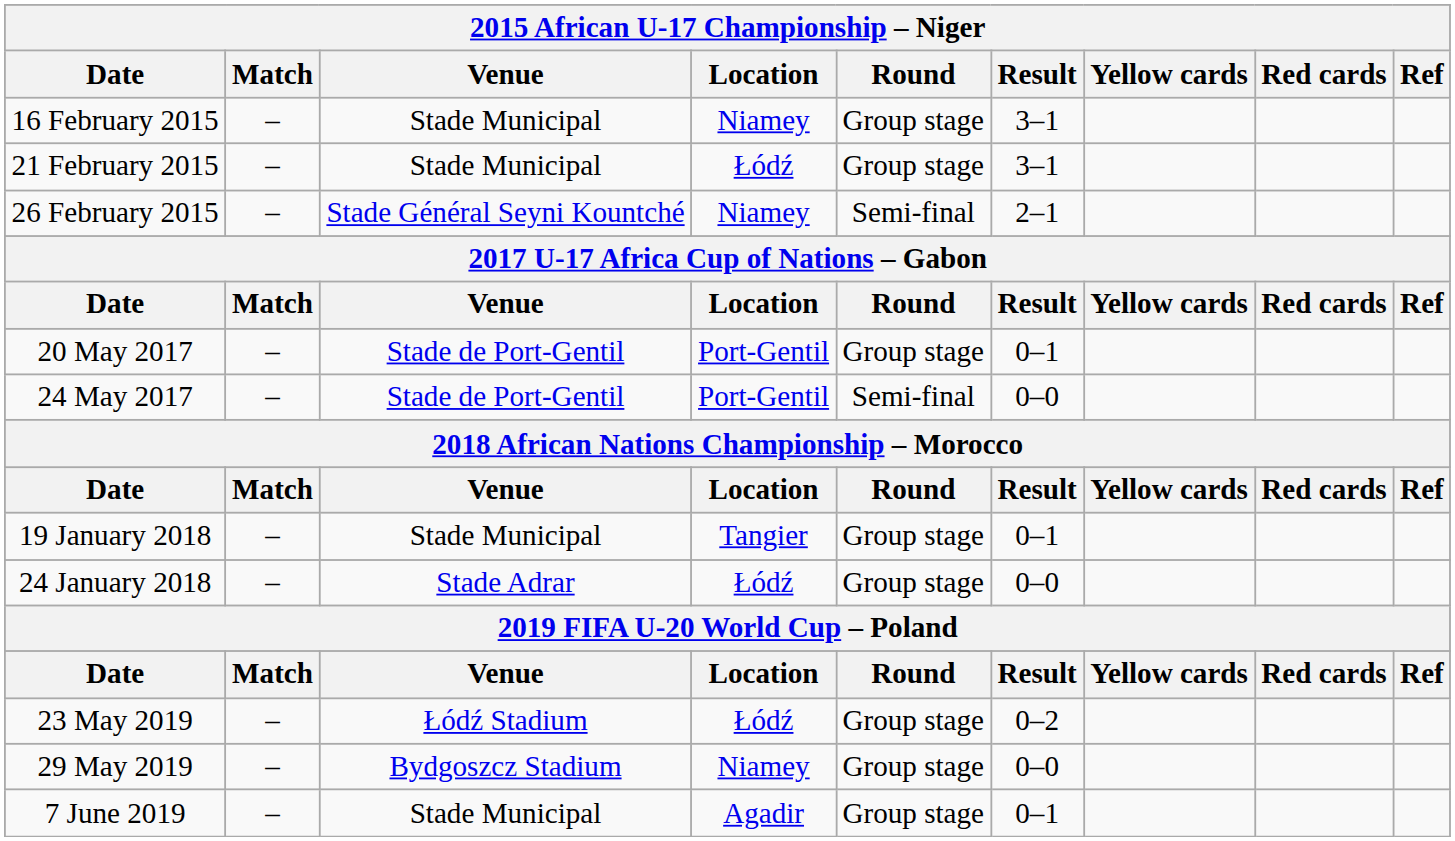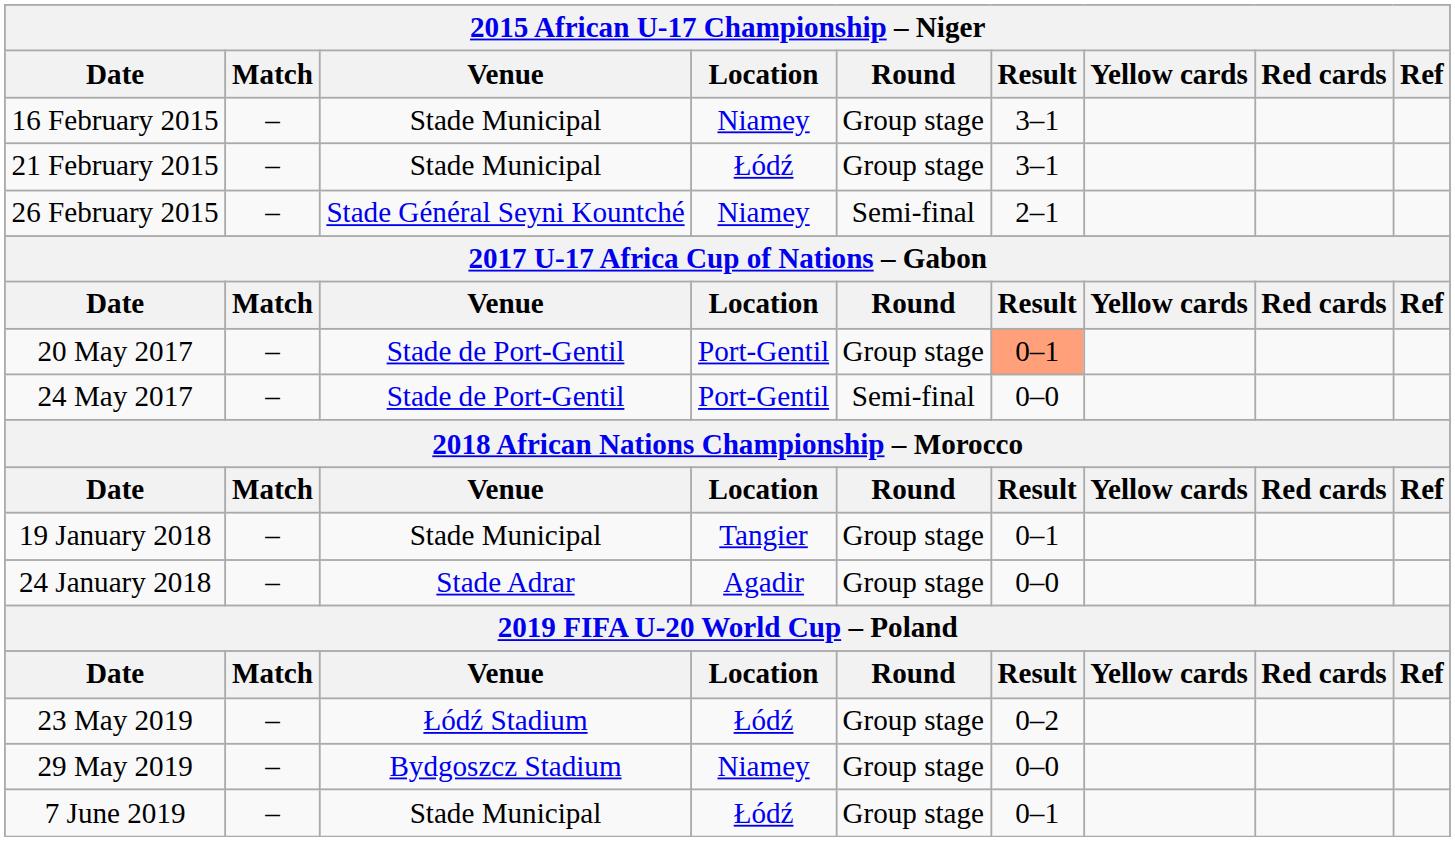20 May 2017 | Result: no background -> lightsalmon background
24 January 2018 | Location: Łódź -> Agadir
7 June 2019 | Location: Agadir -> Łódź
